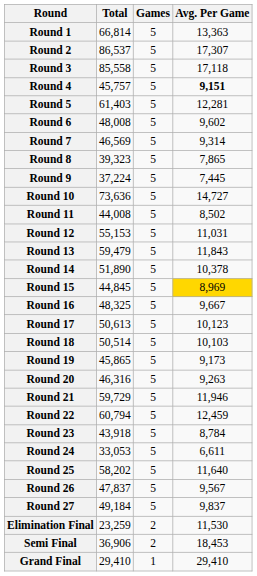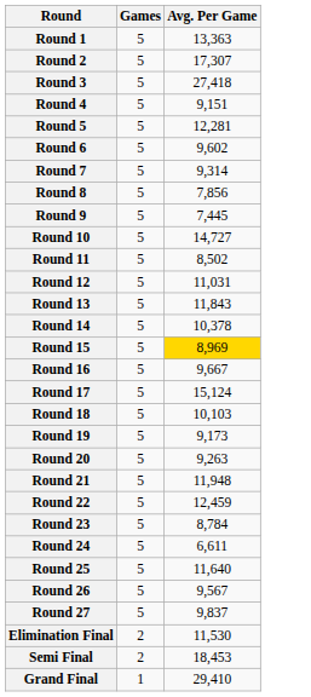- column: Total | 66,814 | 86,537 | 85,558 | 45,757 | 61,403 | 48,008 | 46,569 | 39,323 | 37,224 | 73,636 | 44,008 | 55,153 | 59,479 | 51,890 | 44,845 | 48,325 | 50,613 | 50,514 | 45,865 | 46,316 | 59,729 | 60,794 | 43,918 | 33,053 | 58,202 | 47,837 | 49,184 | 23,259 | 36,906 | 29,410
Round 3 | Avg. Per Game: 17,118 -> 27,418
Round 4 | Avg. Per Game: bold -> normal
Round 8 | Avg. Per Game: 7,865 -> 7,856
Round 17 | Avg. Per Game: 10,123 -> 15,124
Round 21 | Avg. Per Game: 11,946 -> 11,948
